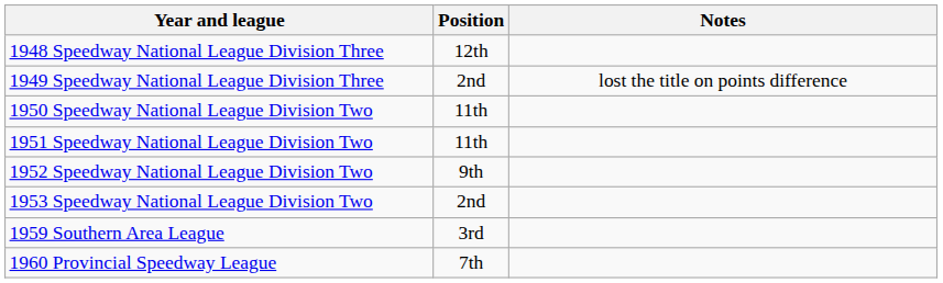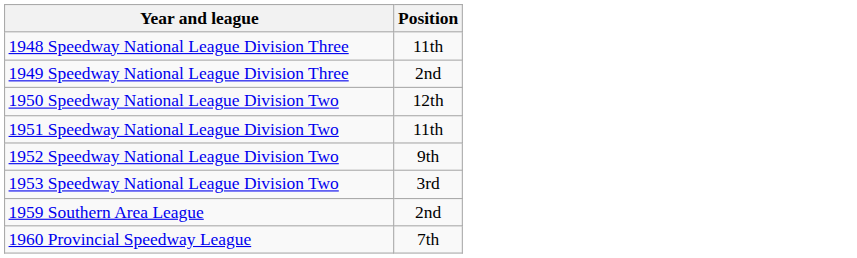- column: Notes | lost the title on points difference
1948 Speedway National League Division Three | Position: 12th -> 11th
1950 Speedway National League Division Two | Position: 11th -> 12th
1953 Speedway National League Division Two | Position: 2nd -> 3rd
1959 Southern Area League | Position: 3rd -> 2nd
